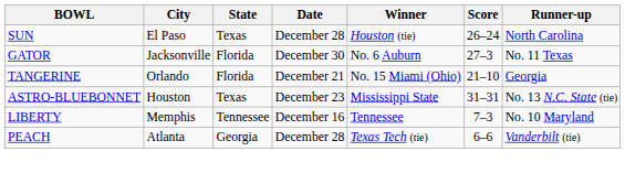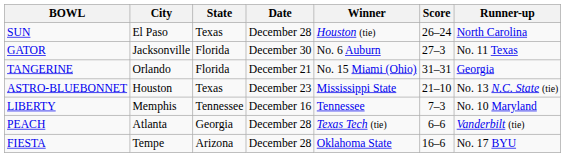TANGERINE | Score: 21–10 -> 31–31
ASTRO-BLUEBONNET | Score: 31–31 -> 21–10
+ row: FIESTA | Tempe | Arizona | December 28 | Oklahoma State | 16–6 | No. 17 BYU
